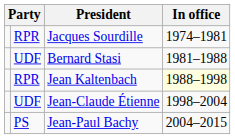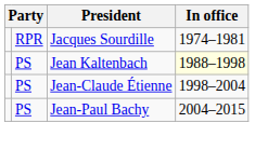- row: UDF | Bernard Stasi | 1981–1988
Jean Kaltenbach | column 2: RPR -> PS
Jean-Claude Étienne | column 2: UDF -> PS
